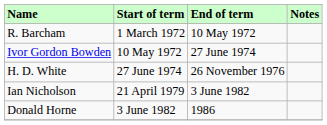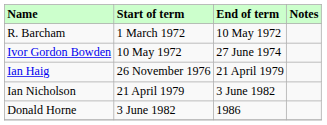- row: H. D. White | 27 June 1974 | 26 November 1976
+ row: Ian Haig | 26 November 1976 | 21 April 1979
